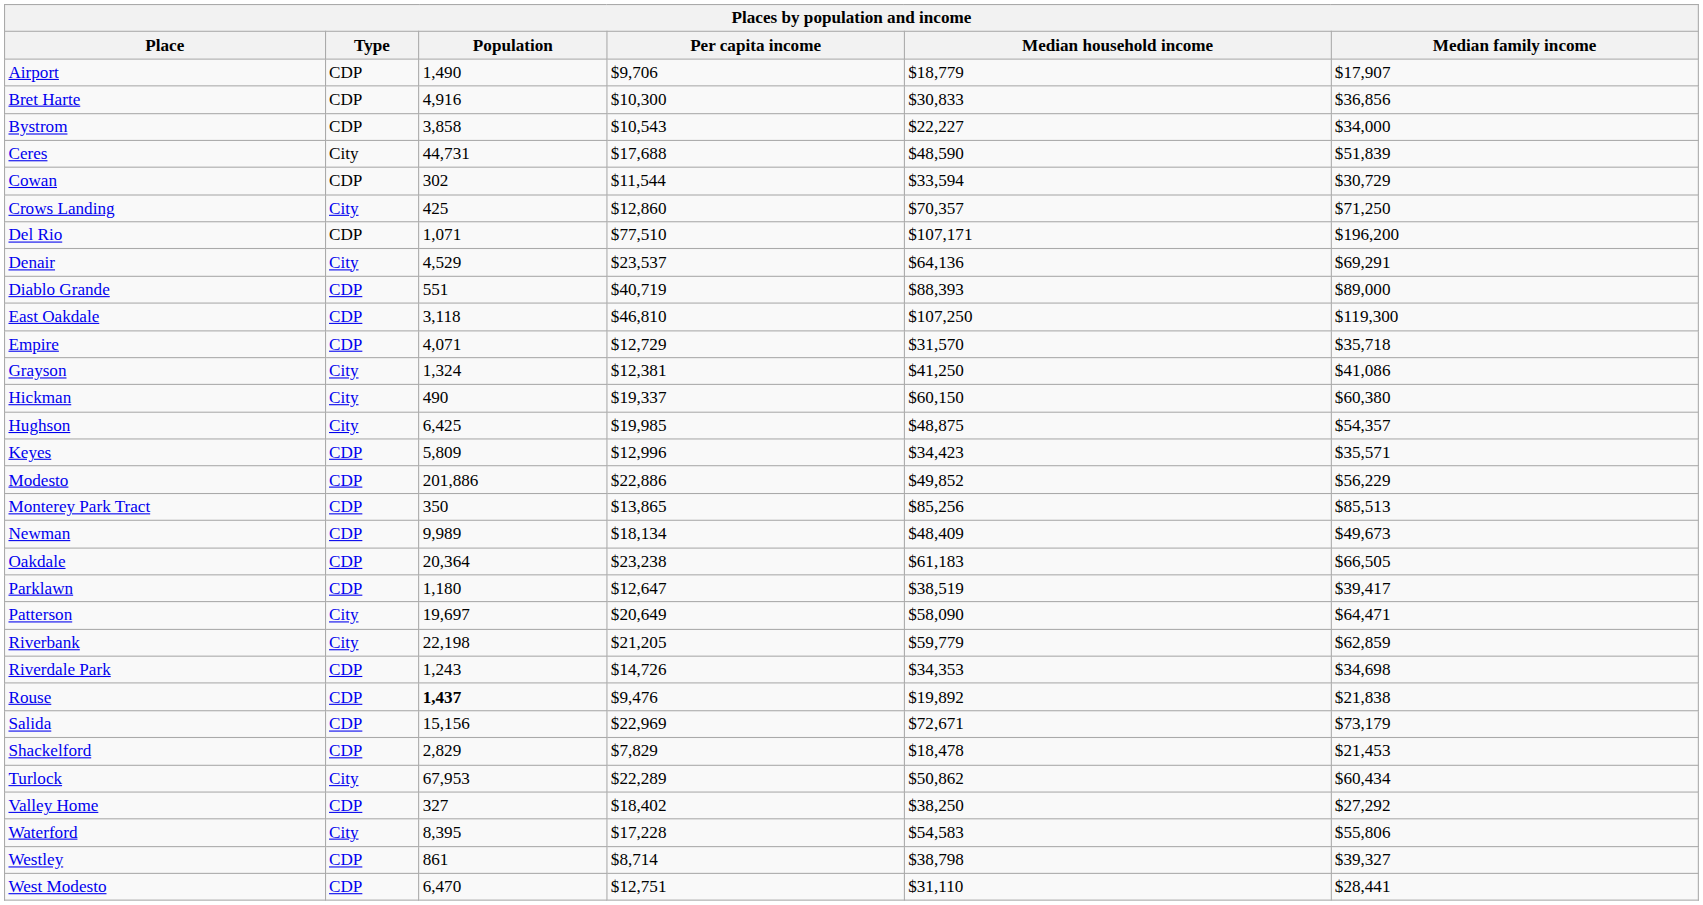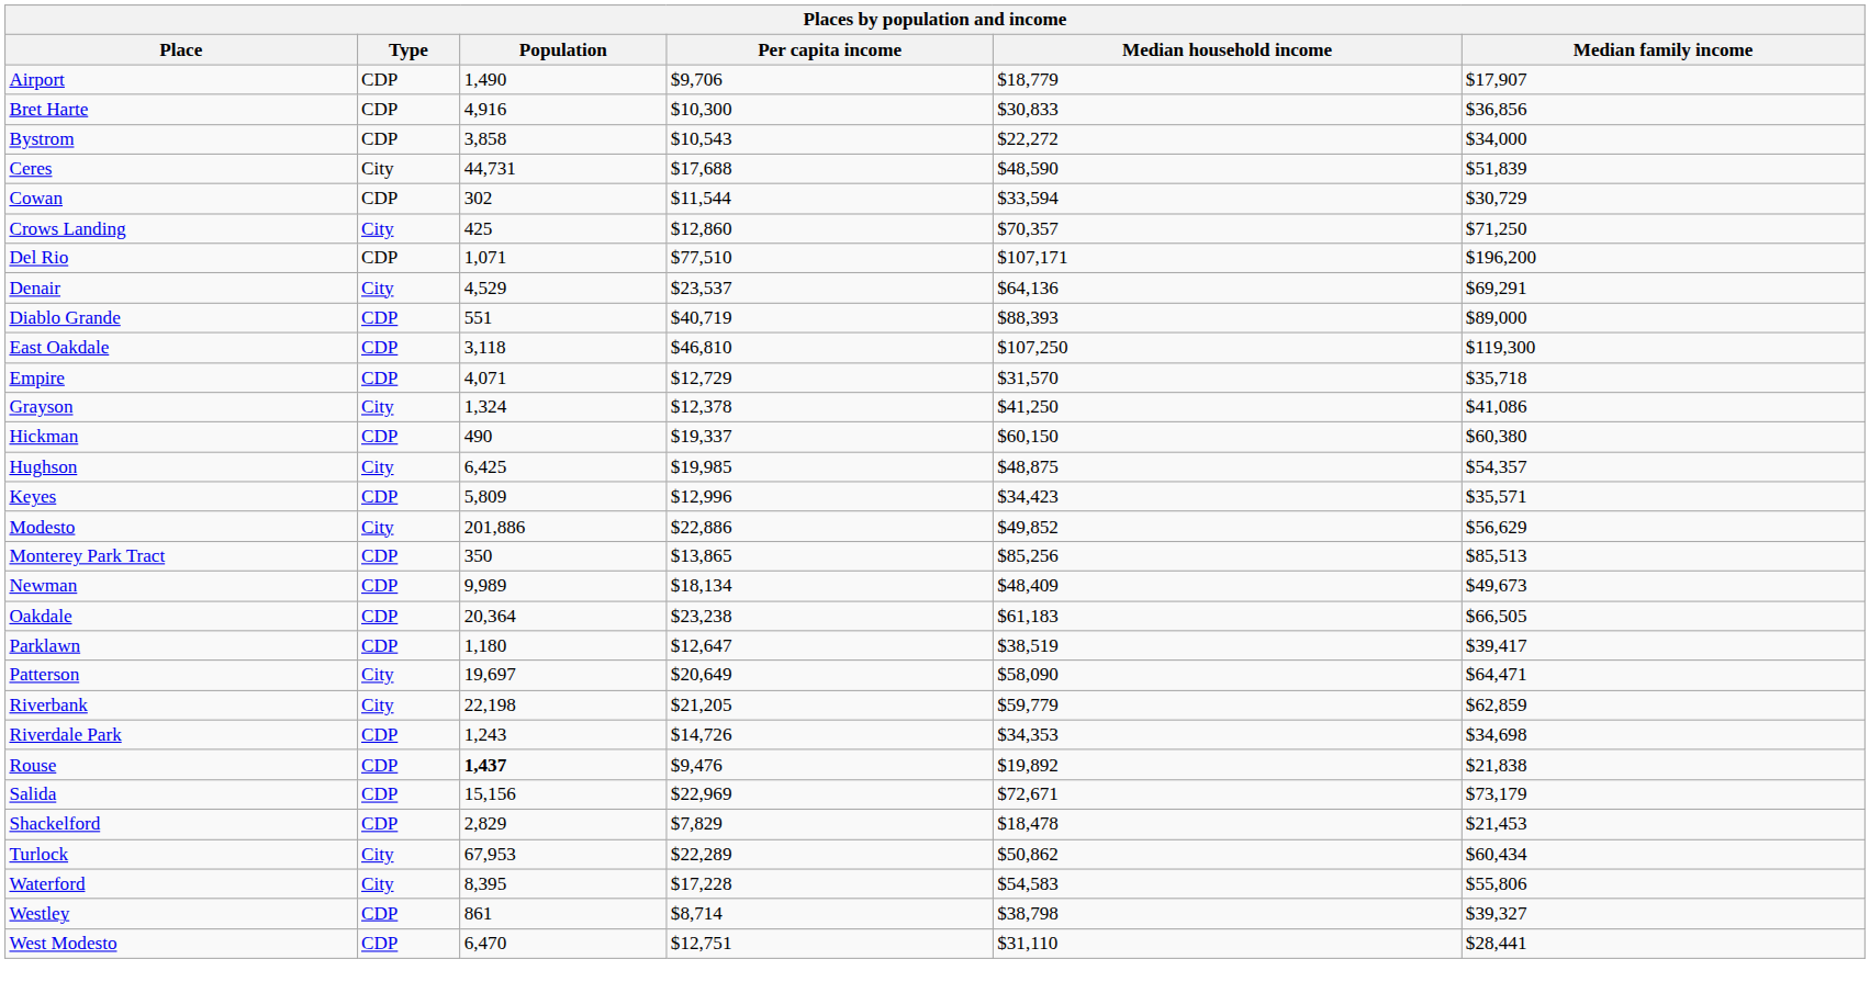Bystrom | Median household income: $22,227 -> $22,272
Grayson | Per capita income: $12,381 -> $12,378
Hickman | Type: City -> CDP
Modesto | Type: CDP -> City
Modesto | Median family income: $56,229 -> $56,629
- row: Valley Home | CDP | 327 | $18,402 | $38,250 | $27,292
